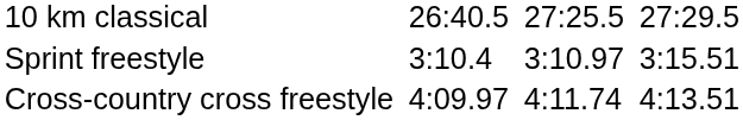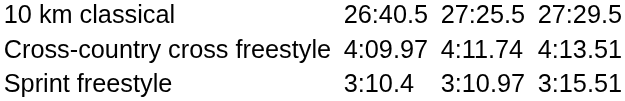rows swapped: Sprint freestyle <-> Cross-country cross freestyle
